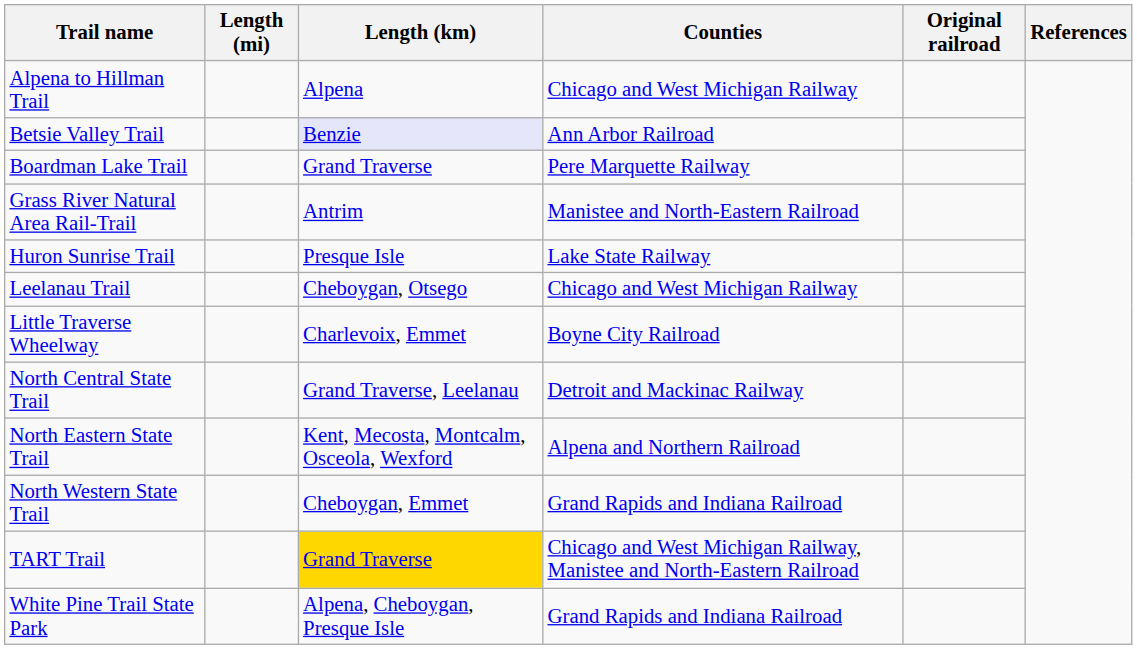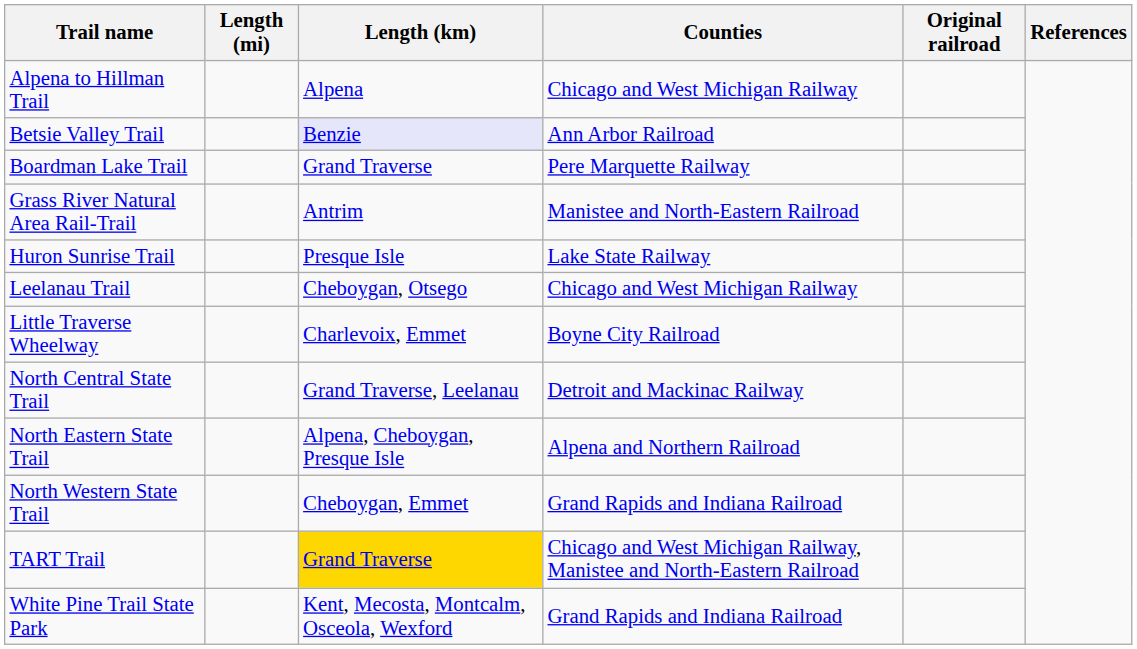North Eastern State Trail | Length (km): Kent, Mecosta, Montcalm, Osceola, Wexford -> Alpena, Cheboygan, Presque Isle
White Pine Trail State Park | Length (km): Alpena, Cheboygan, Presque Isle -> Kent, Mecosta, Montcalm, Osceola, Wexford
